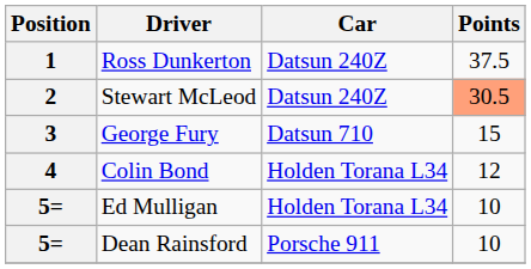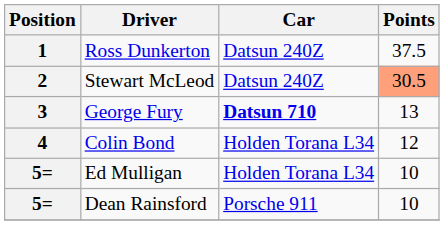George Fury | Car: normal -> bold
George Fury | Points: 15 -> 13
